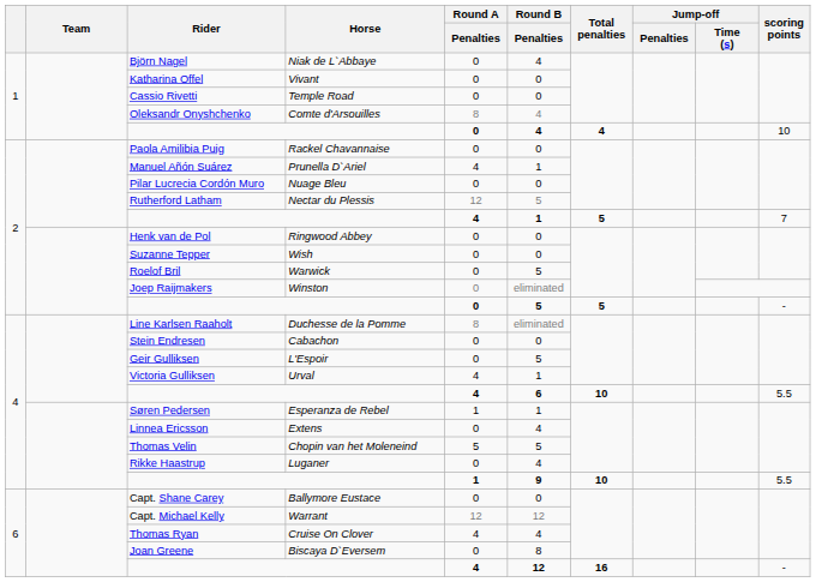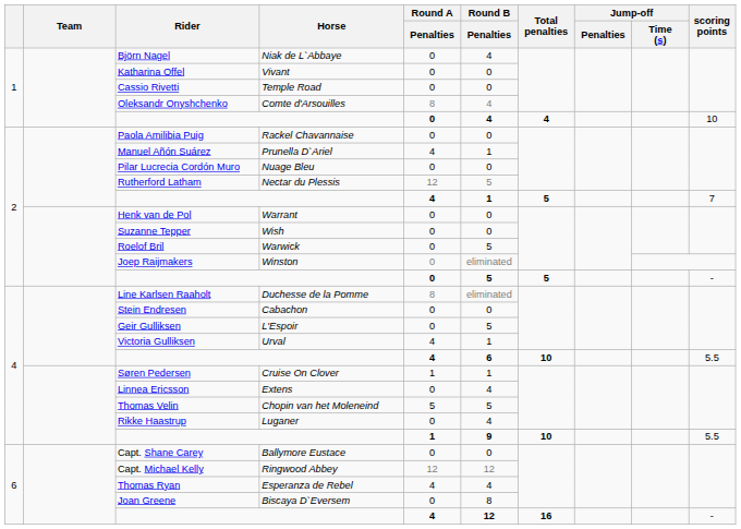Henk van de Pol | Horse: Ringwood Abbey -> Warrant
Søren Pedersen | Horse: Esperanza de Rebel -> Cruise On Clover
Capt. Michael Kelly | Horse: Warrant -> Ringwood Abbey
Thomas Ryan | Horse: Cruise On Clover -> Esperanza de Rebel
